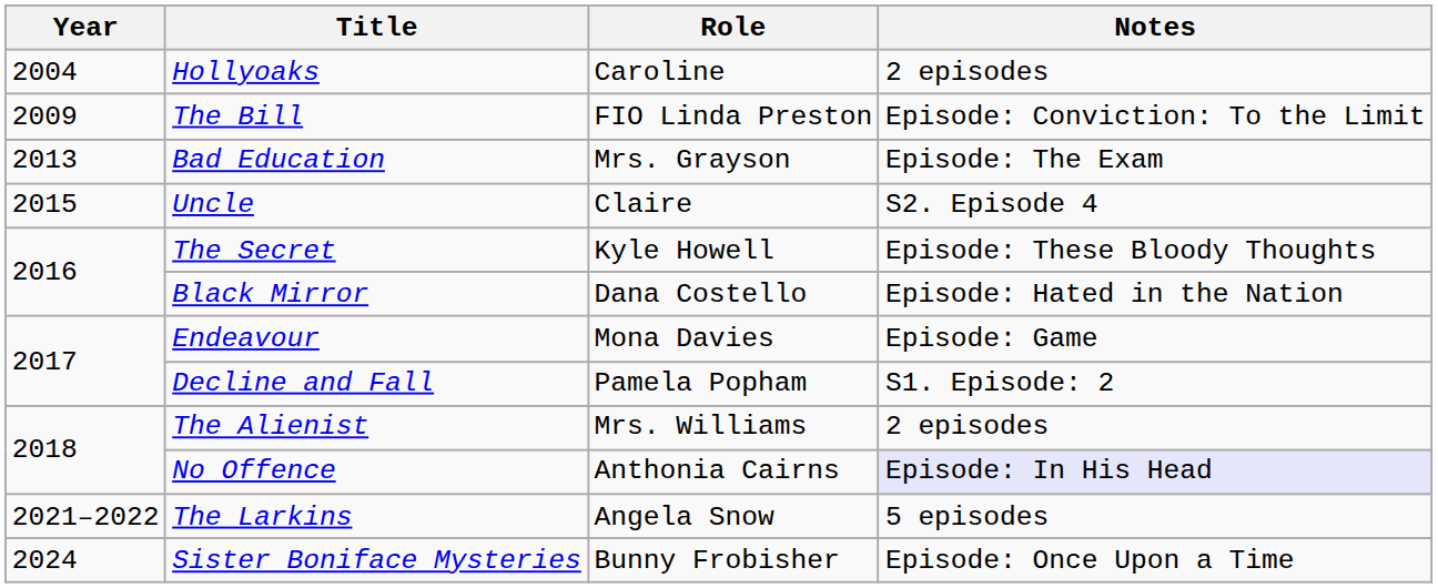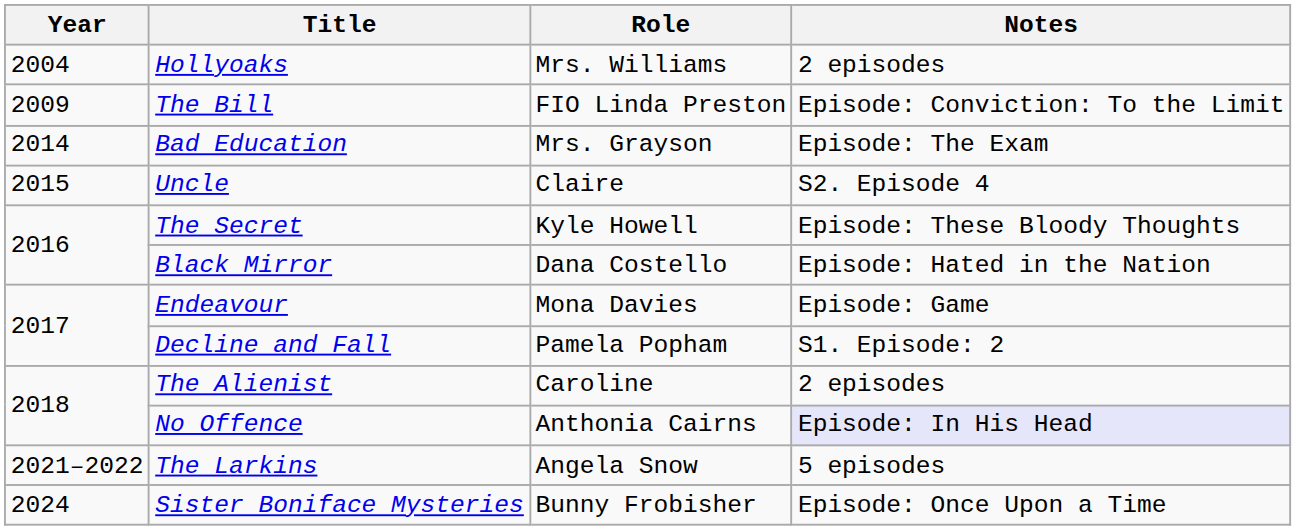Hollyoaks | Role: Caroline -> Mrs. Williams
Bad Education | Year: 2013 -> 2014
The Alienist | Role: Mrs. Williams -> Caroline
